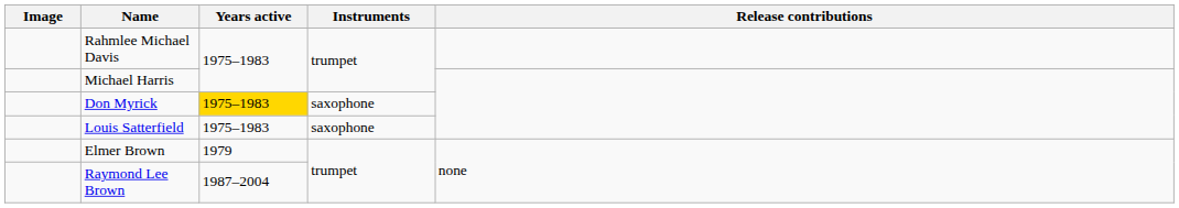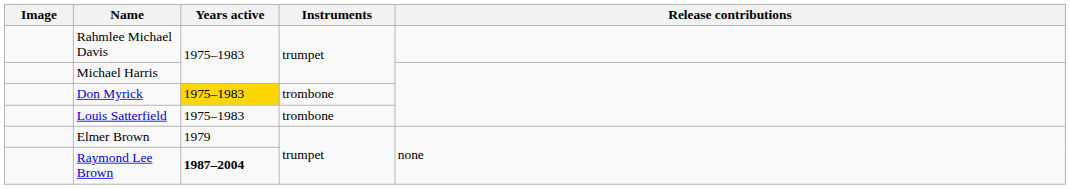Don Myrick | Instruments: saxophone -> trombone
Louis Satterfield | Instruments: saxophone -> trombone
Raymond Lee Brown | Years active: normal -> bold
